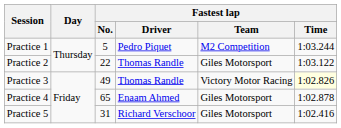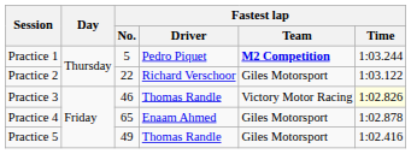Practice 1 | Fastest lap / Team: normal -> bold
Practice 2 | Fastest lap / Driver: Thomas Randle -> Richard Verschoor
Practice 3 | Fastest lap / No.: 49 -> 46
Practice 5 | Fastest lap / No.: 31 -> 49
Practice 5 | Fastest lap / Driver: Richard Verschoor -> Thomas Randle
